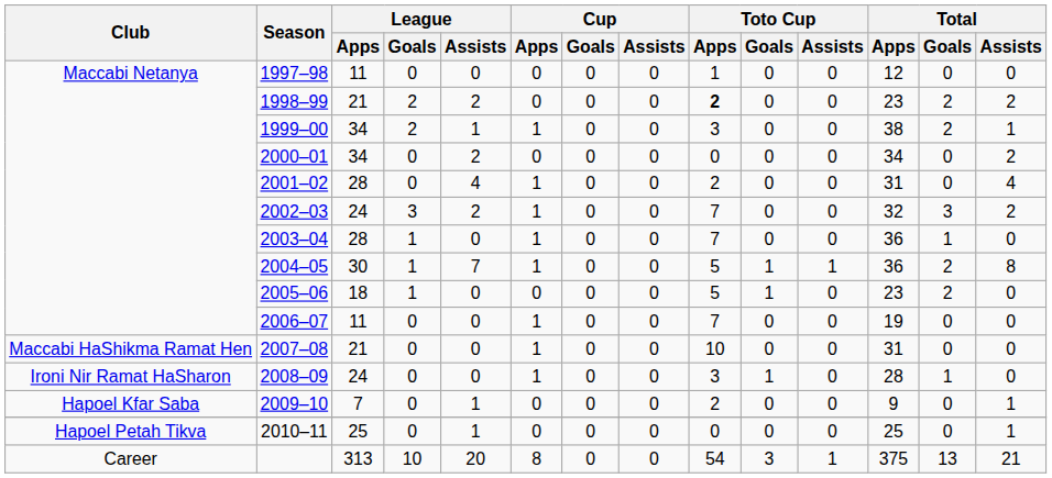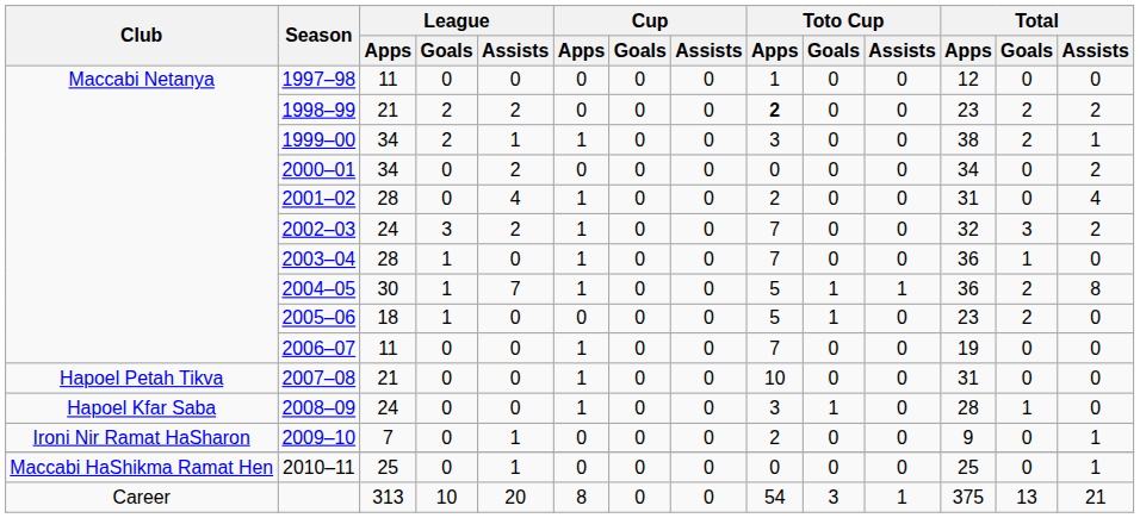2007–08 | Club: Maccabi HaShikma Ramat Hen -> Hapoel Petah Tikva
2008–09 | Club: Ironi Nir Ramat HaSharon -> Hapoel Kfar Saba
2009–10 | Club: Hapoel Kfar Saba -> Ironi Nir Ramat HaSharon
2010–11 | Club: Hapoel Petah Tikva -> Maccabi HaShikma Ramat Hen
